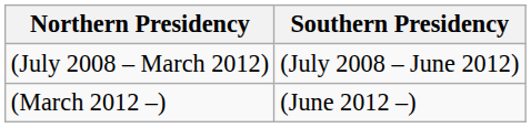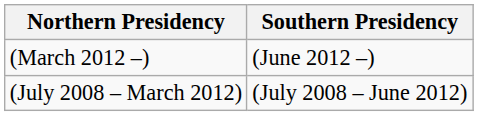rows swapped: (July 2008 – March 2012) <-> (March 2012 –)
